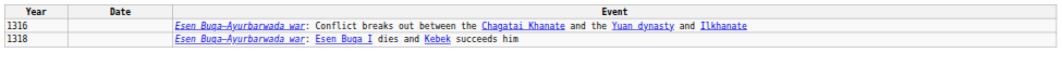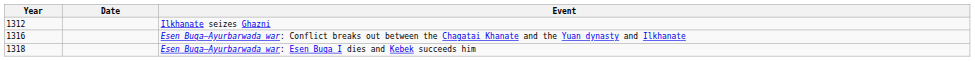+ row: 1312 | Ilkhanate seizes Ghazni
